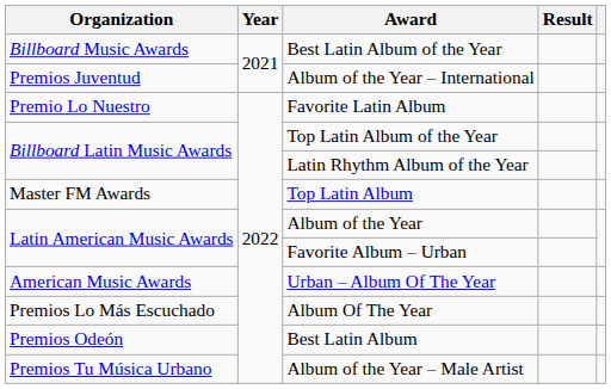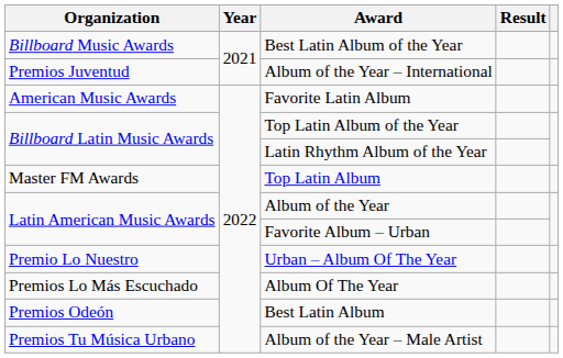Favorite Latin Album | Organization: Premio Lo Nuestro -> American Music Awards
Urban – Album Of The Year | Organization: American Music Awards -> Premio Lo Nuestro
